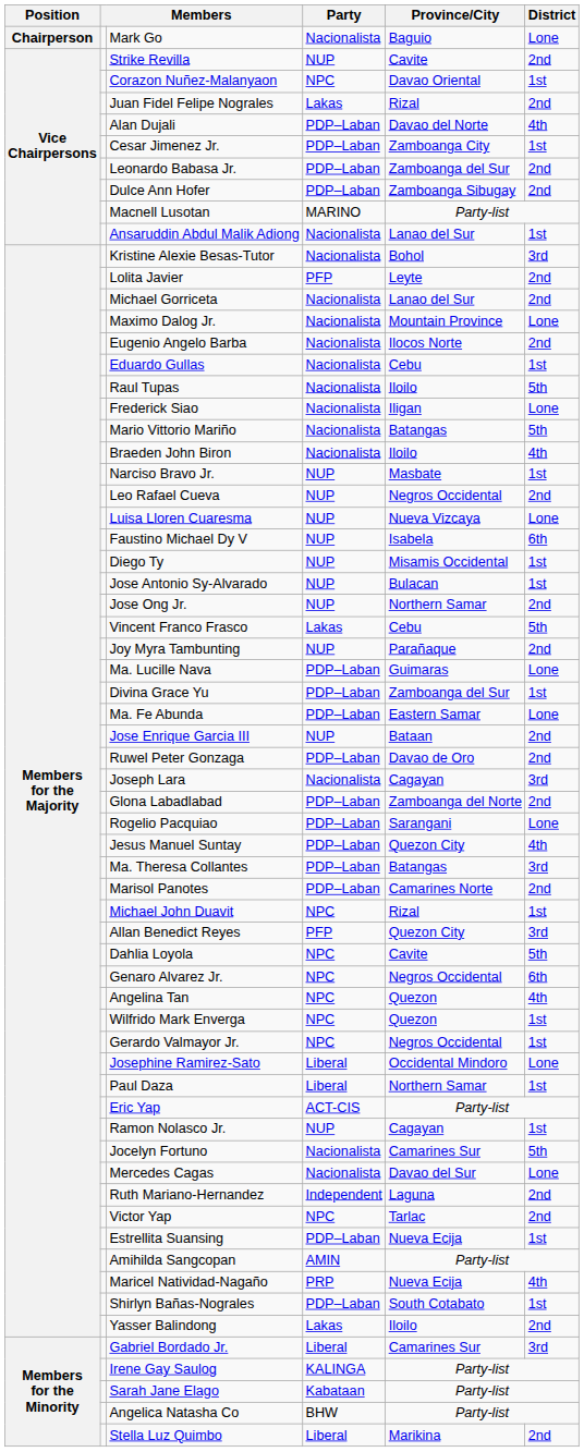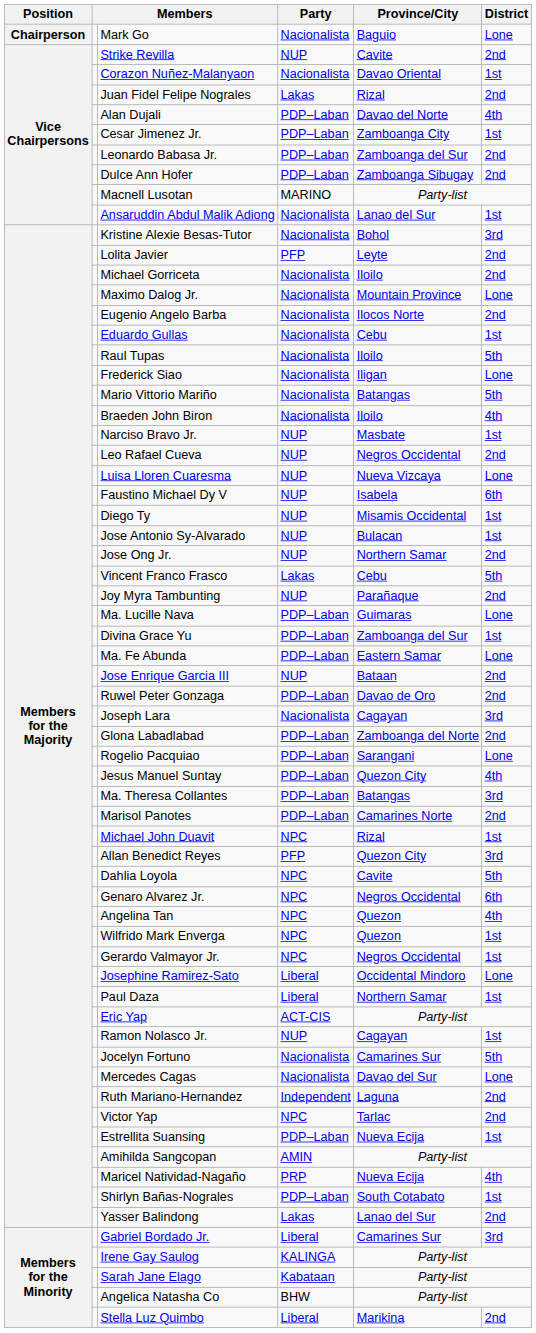Corazon Nuñez-Malanyaon | Party: NPC -> Nacionalista
Michael Gorriceta | Province/City: Lanao del Sur -> Iloilo
Yasser Balindong | Province/City: Iloilo -> Lanao del Sur
